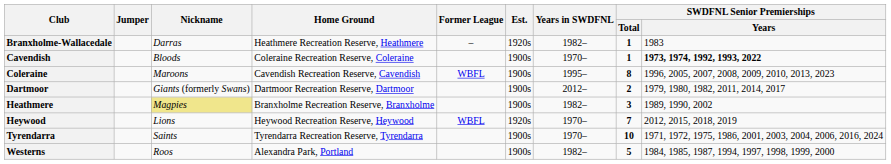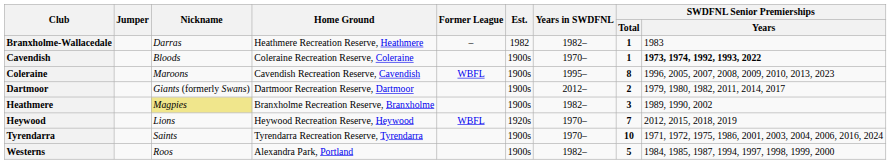Branxholme-Wallacedale | Est.: 1920s -> 1982
